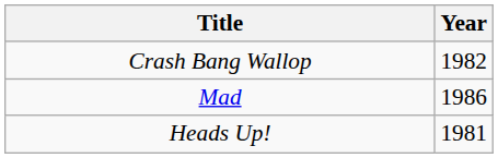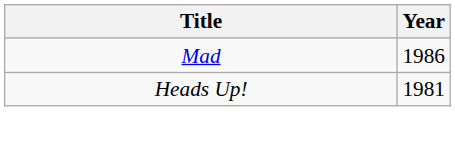- row: Crash Bang Wallop | 1982
